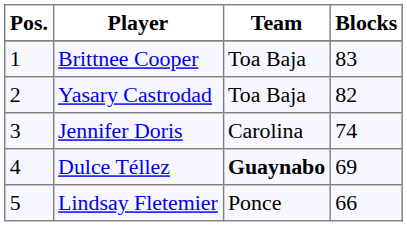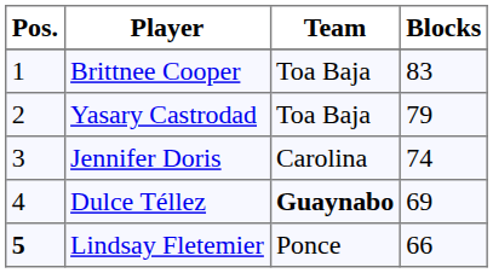Yasary Castrodad | Blocks: 82 -> 79
Lindsay Fletemier | Pos.: normal -> bold
